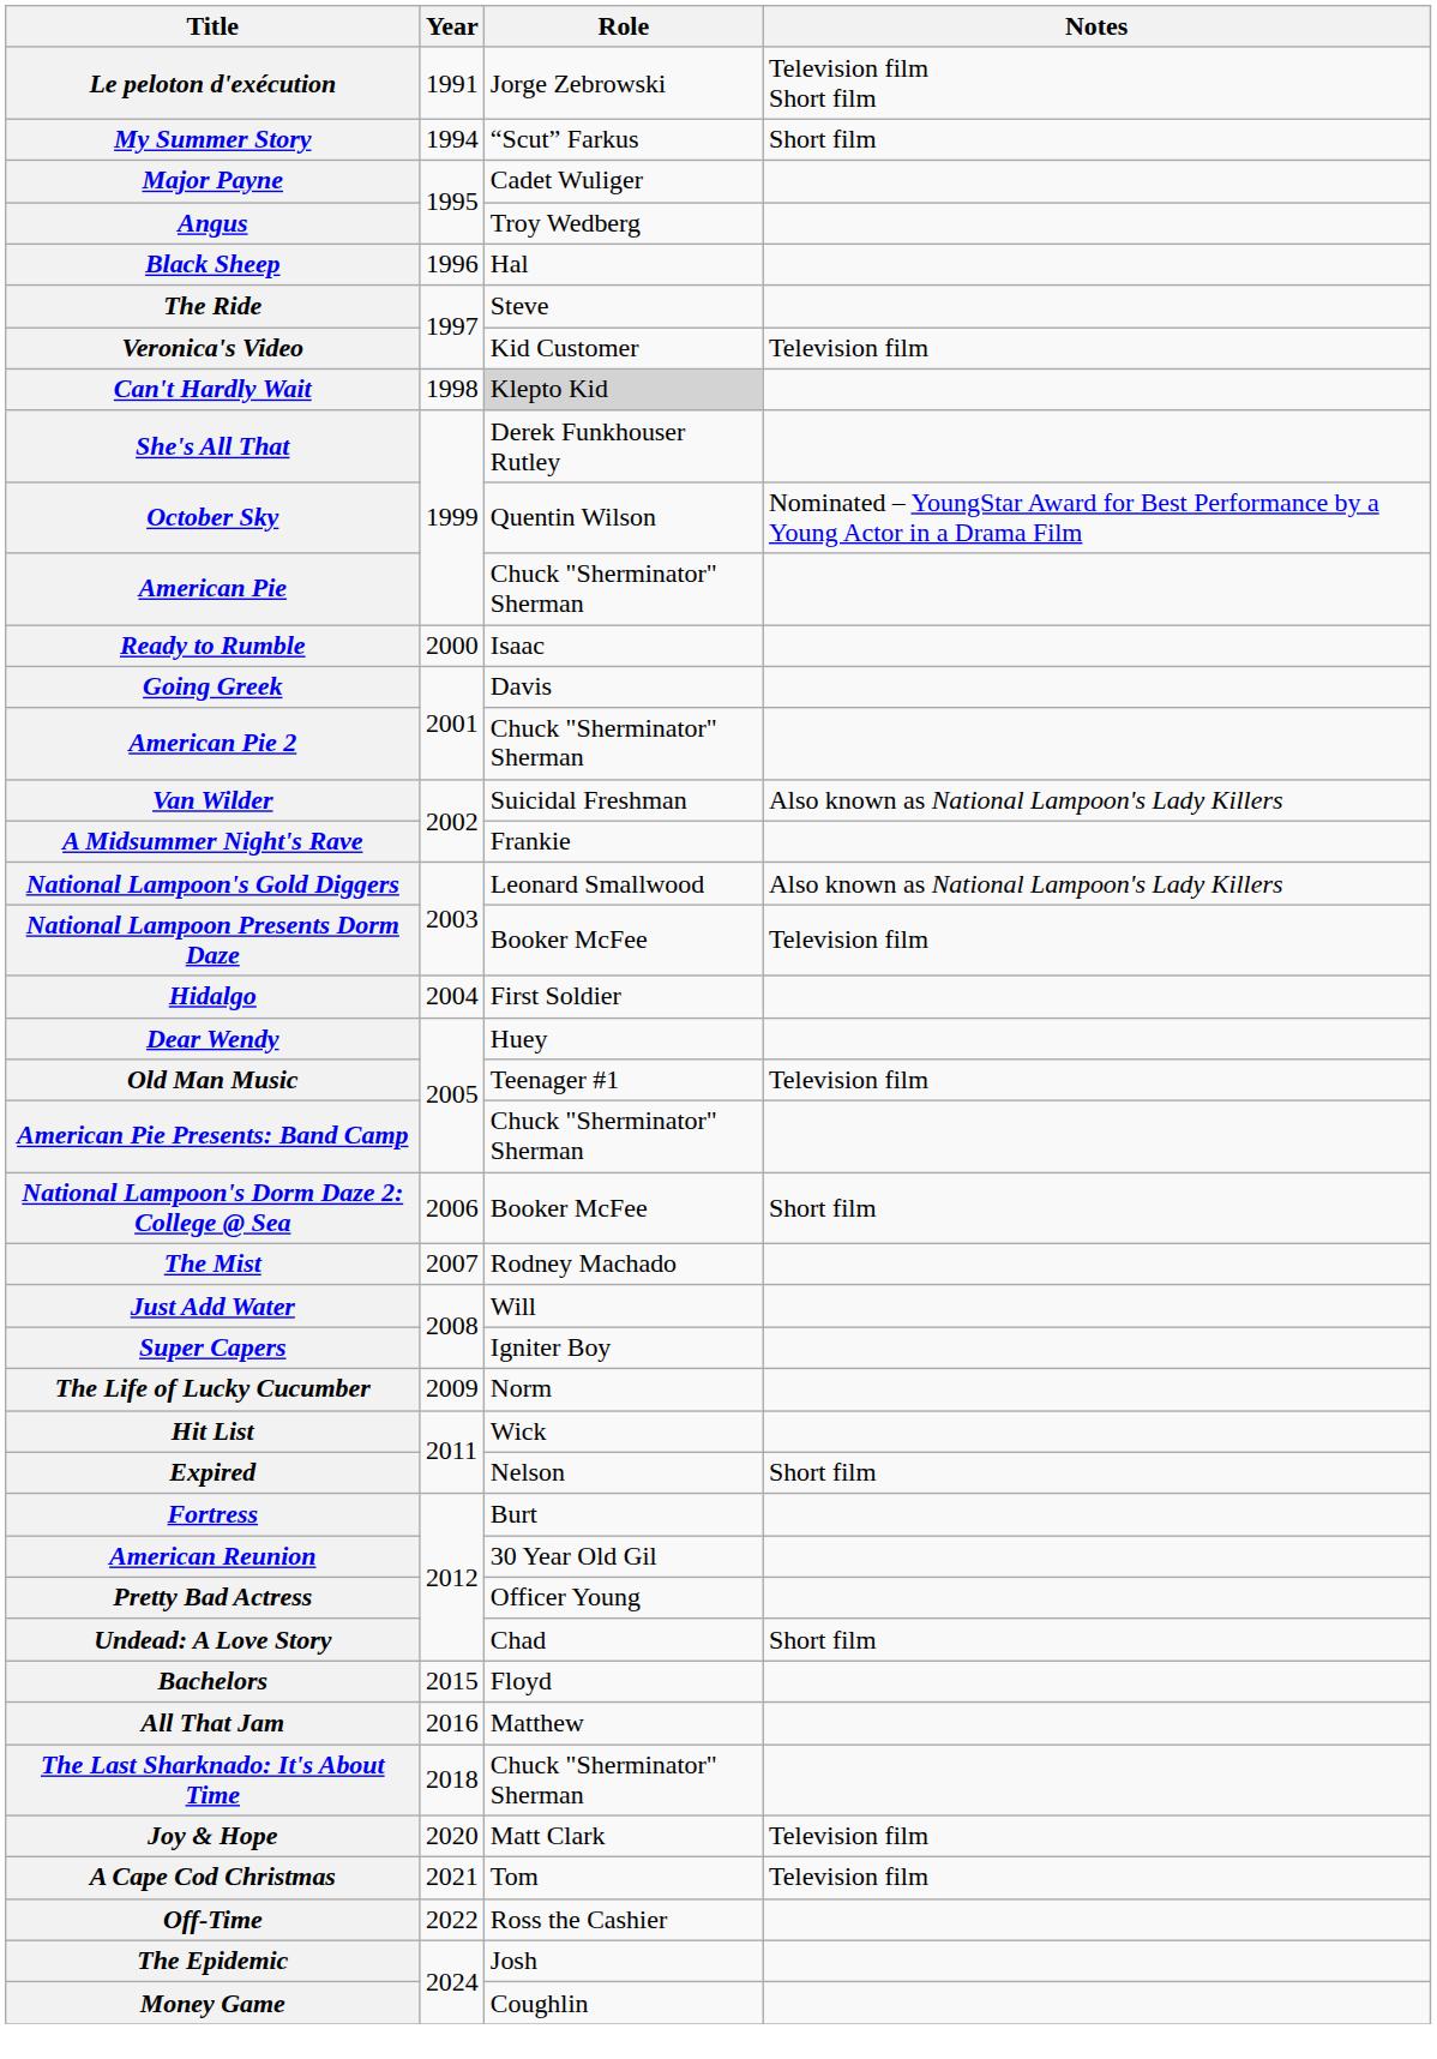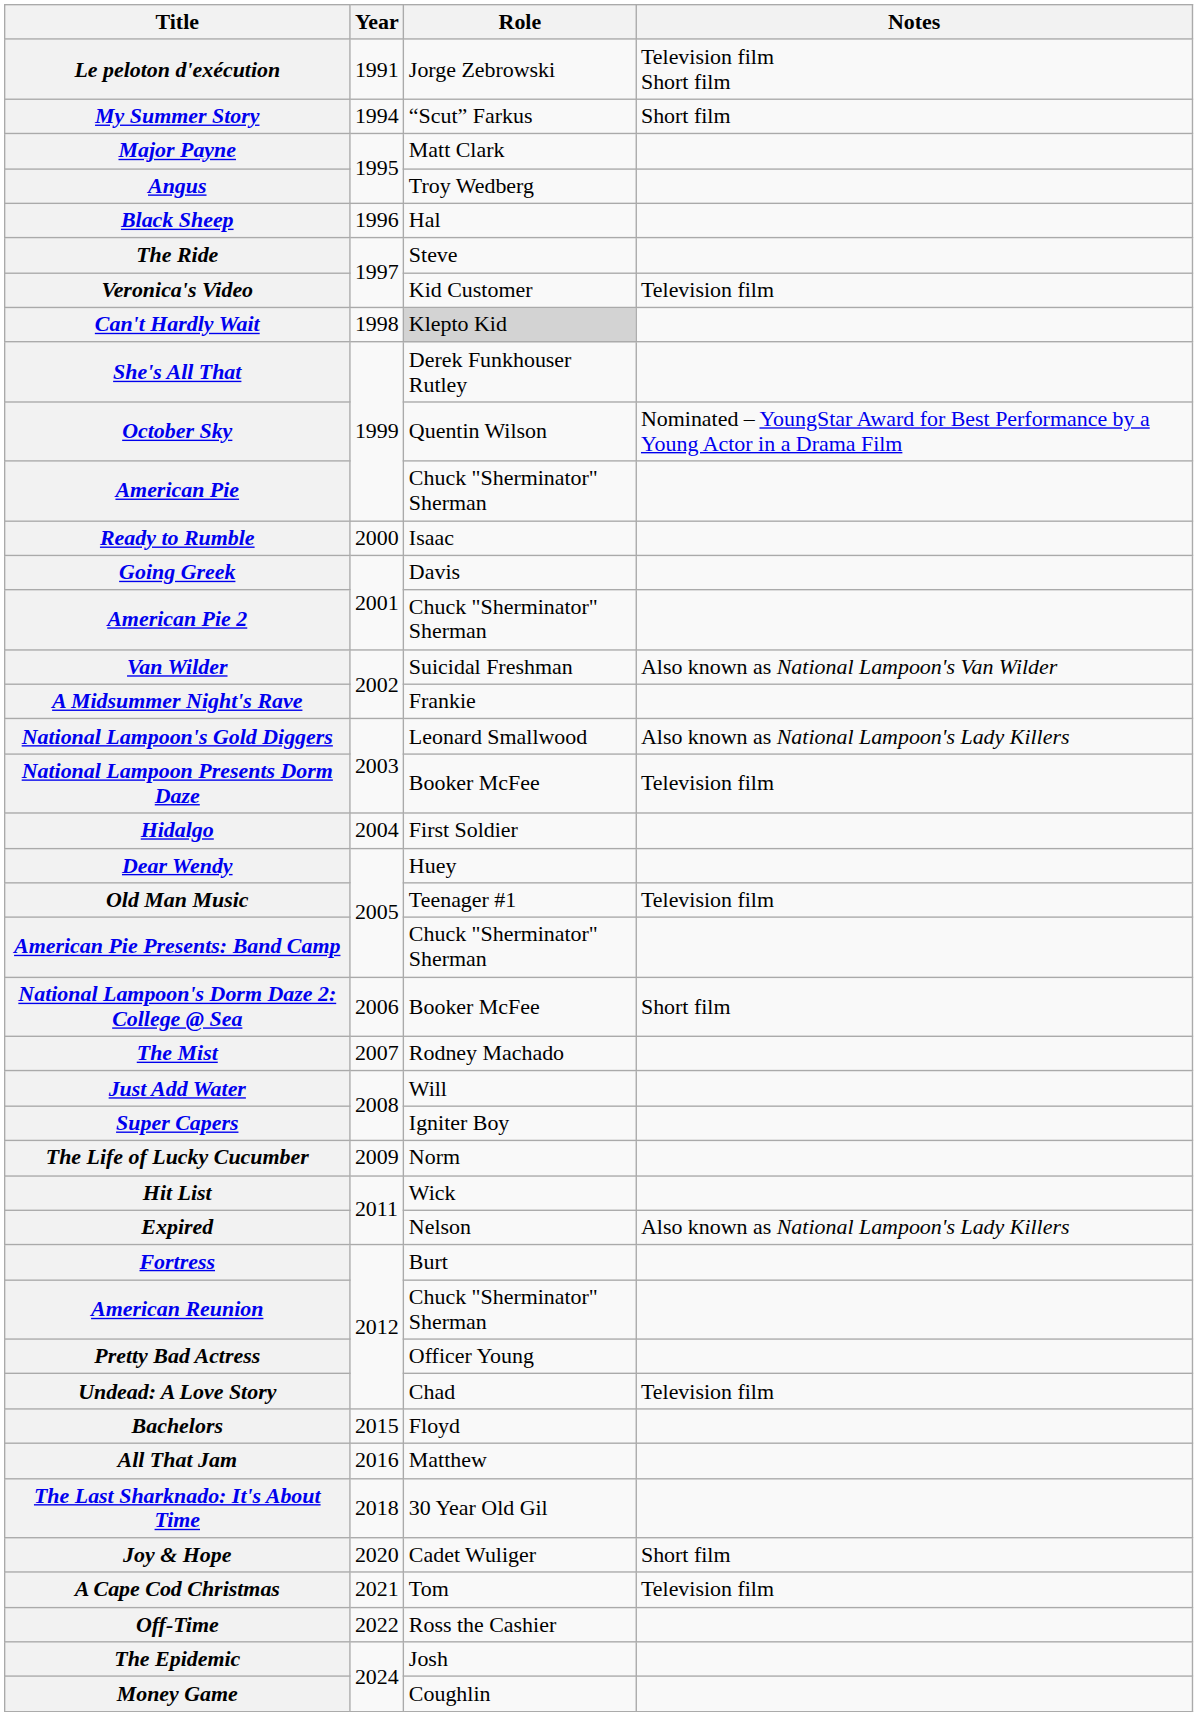Major Payne | Role: Cadet Wuliger -> Matt Clark
Van Wilder | Notes: Also known as National Lampoon's Lady Killers -> Also known as National Lampoon's Van Wilder
Expired | Notes: Short film -> Also known as National Lampoon's Lady Killers
American Reunion | Role: 30 Year Old Gil -> Chuck "Sherminator" Sherman
Undead: A Love Story | Notes: Short film -> Television film
The Last Sharknado: It's About Time | Role: Chuck "Sherminator" Sherman -> 30 Year Old Gil
Joy & Hope | Role: Matt Clark -> Cadet Wuliger
Joy & Hope | Notes: Television film -> Short film
